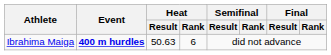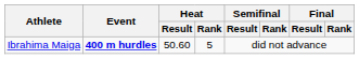Ibrahima Maiga | Heat / Result: 50.63 -> 50.60
Ibrahima Maiga | Heat / Rank: 6 -> 5
